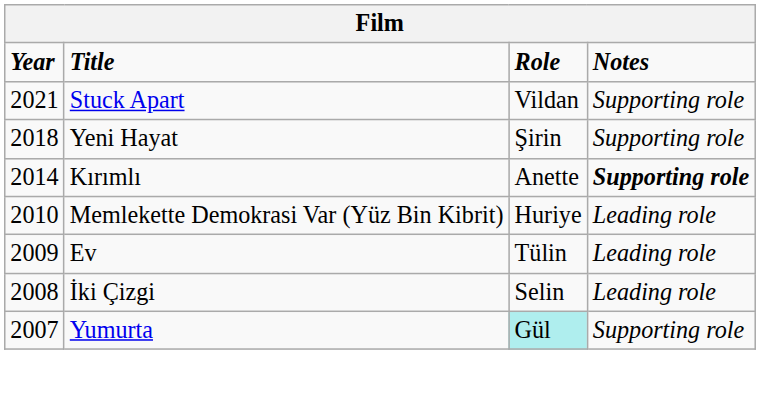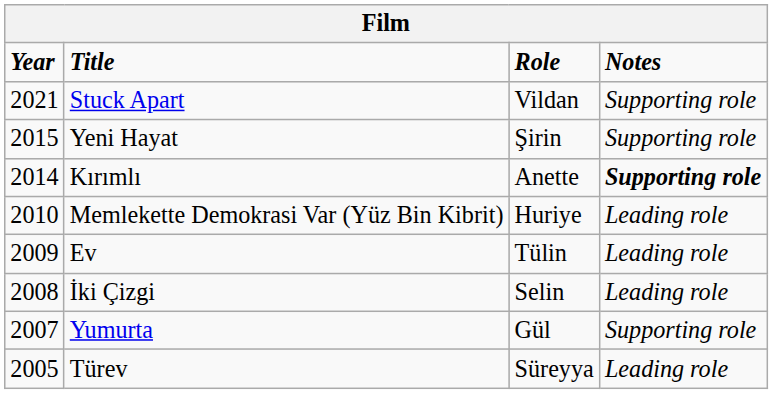Yeni Hayat | Year: 2018 -> 2015
Yumurta | Role: paleturquoise background -> no background
+ row: 2005 | Türev | Süreyya | Leading role
